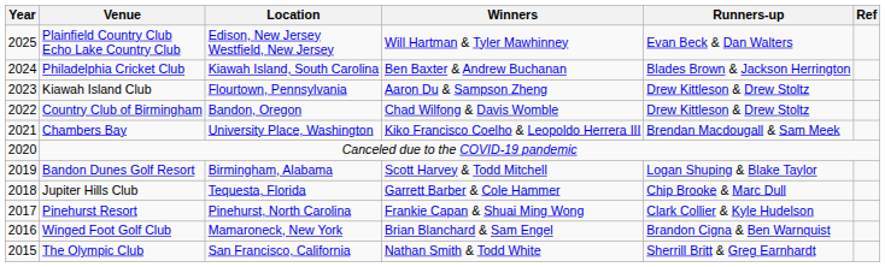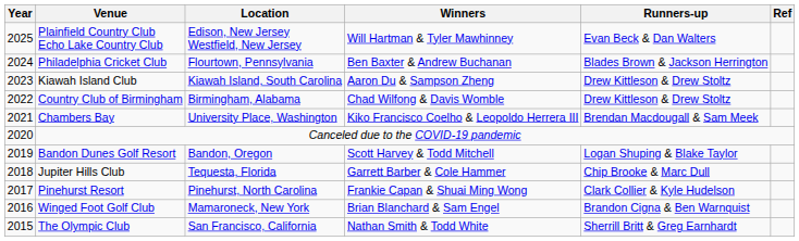Philadelphia Cricket Club | Location: Kiawah Island, South Carolina -> Flourtown, Pennsylvania
Kiawah Island Club | Location: Flourtown, Pennsylvania -> Kiawah Island, South Carolina
Country Club of Birmingham | Location: Bandon, Oregon -> Birmingham, Alabama
Bandon Dunes Golf Resort | Location: Birmingham, Alabama -> Bandon, Oregon
